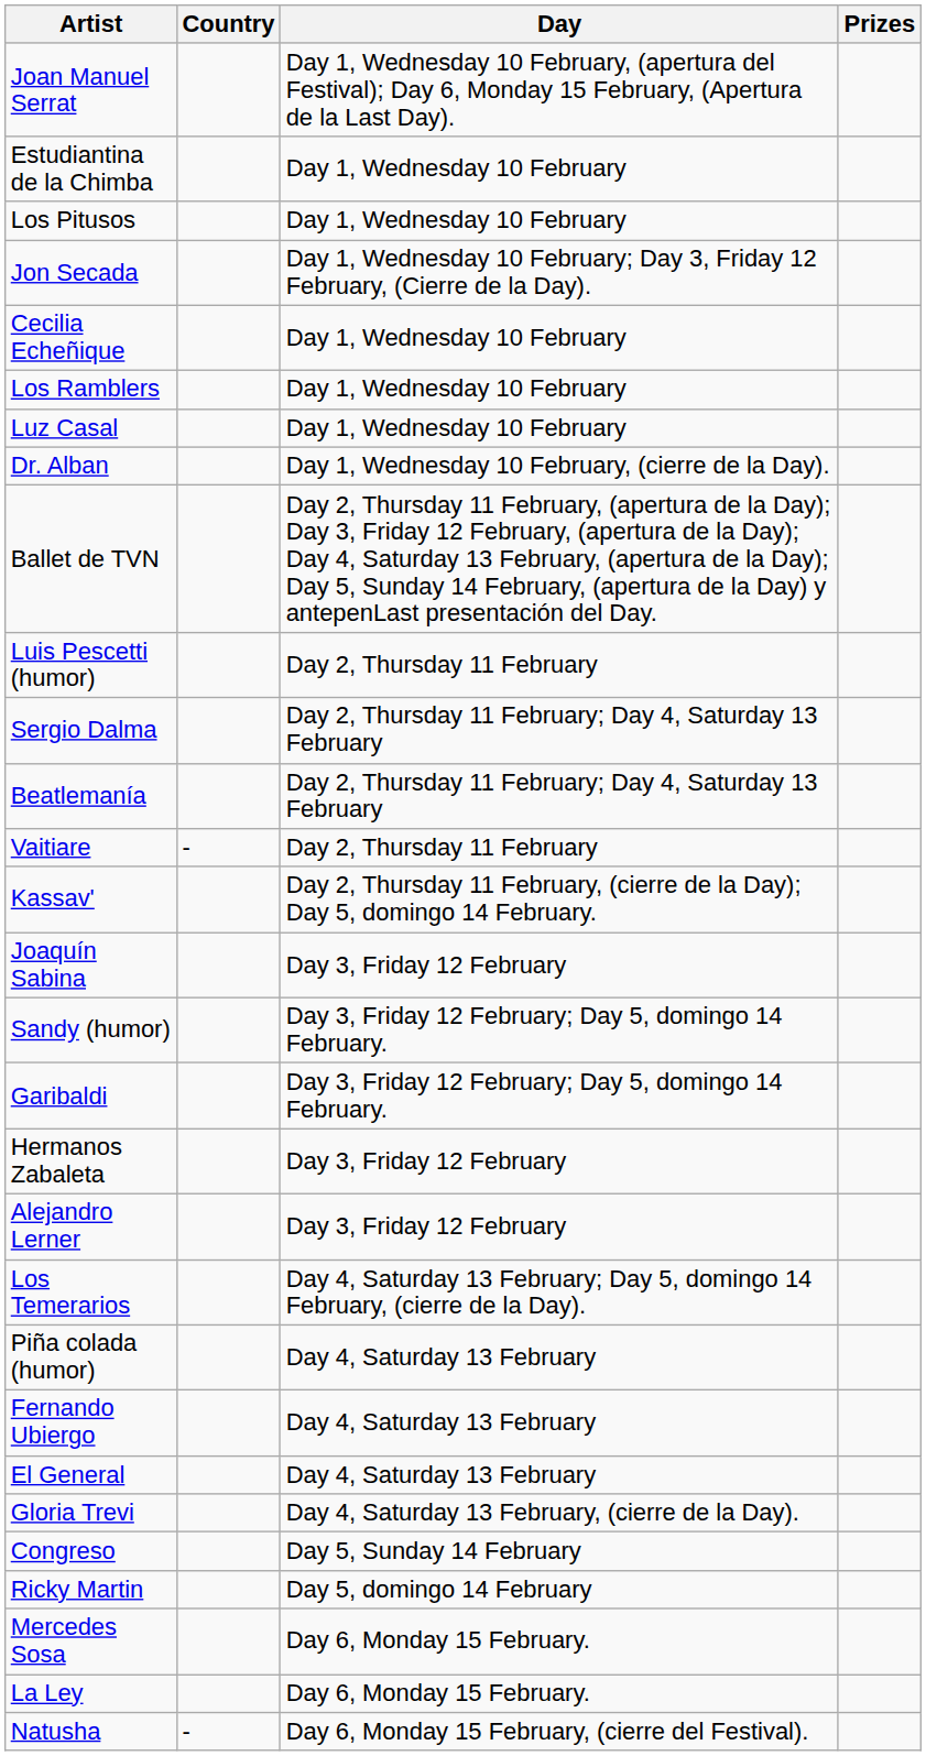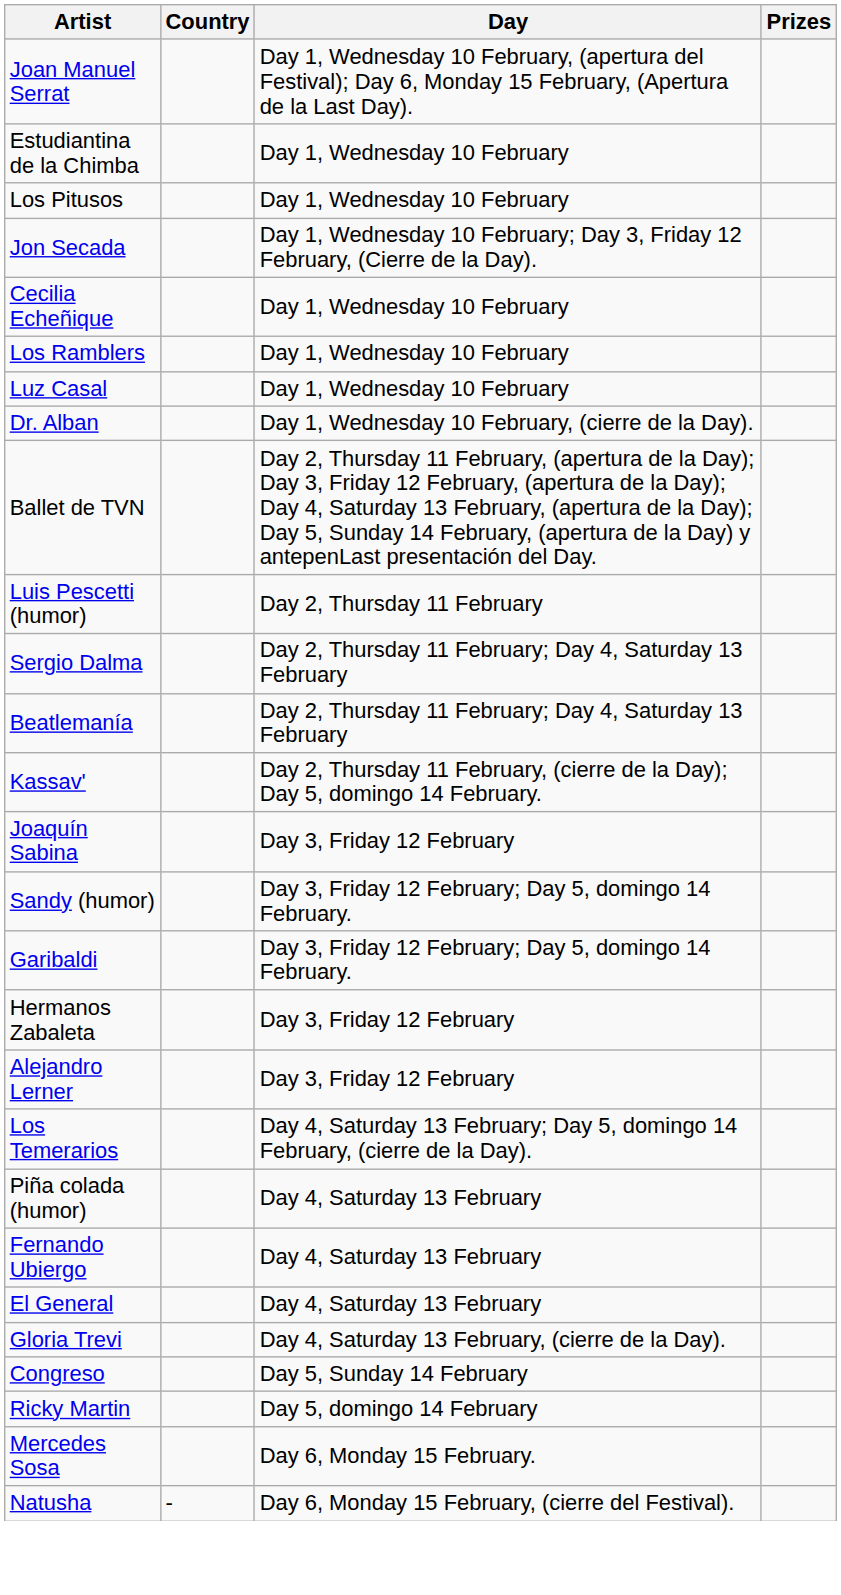- row: Vaitiare | - | Day 2, Thursday 11 February
- row: La Ley | Day 6, Monday 15 February.
